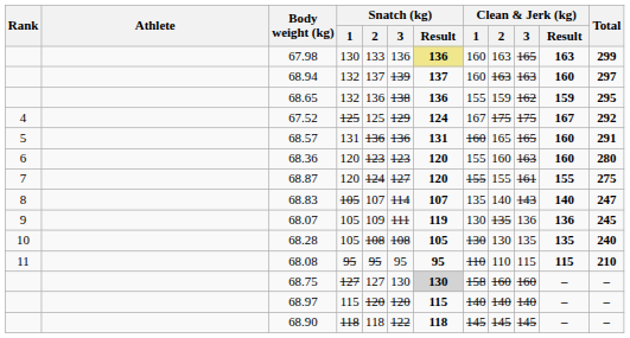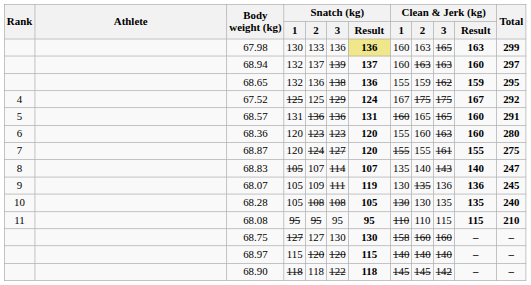68.75 | Snatch (kg) / Result: lightgrey background -> no background
68.90 | Clean & Jerk (kg) / 3: 145 -> 142
